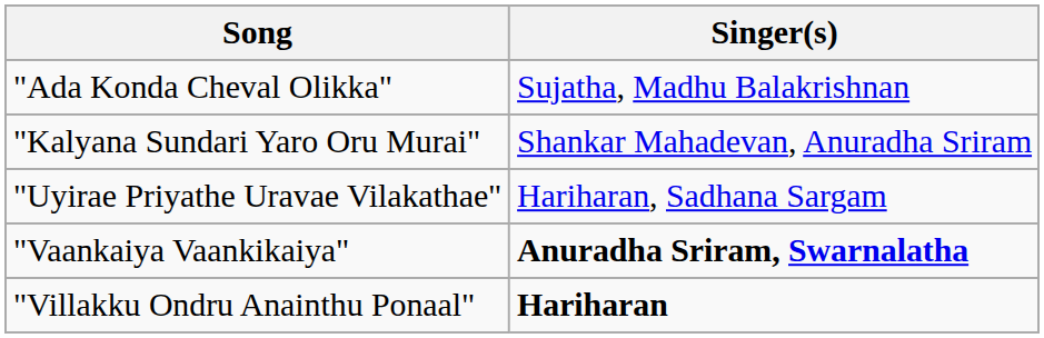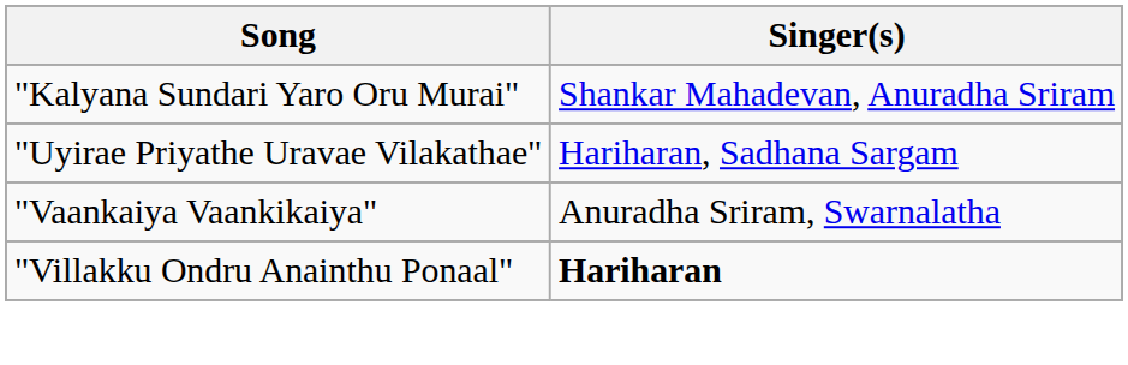- row: "Ada Konda Cheval Olikka" | Sujatha, Madhu Balakrishnan
"Vaankaiya Vaankikaiya" | Singer(s): bold -> normal
